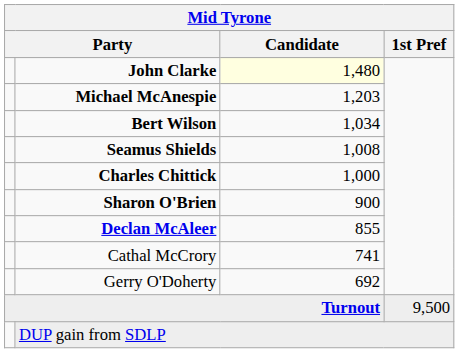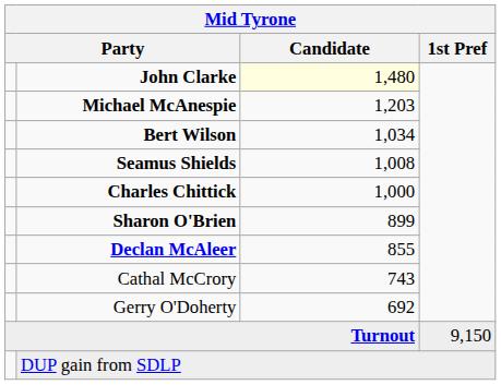Sharon O'Brien | Candidate: 900 -> 899
Cathal McCrory | Candidate: 741 -> 743
Turnout | 1st Pref: 9,500 -> 9,150
